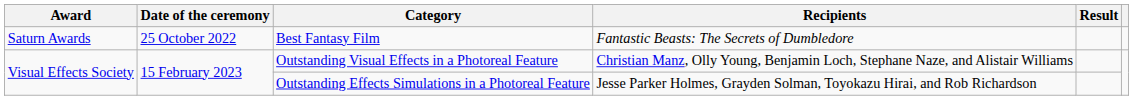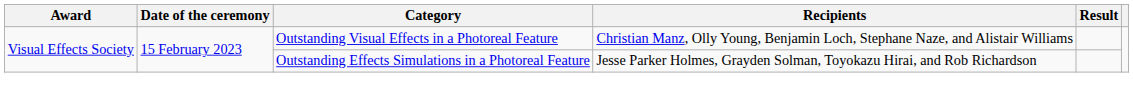- row: Saturn Awards | 25 October 2022 | Best Fantasy Film | Fantastic Beasts: The Secrets of Dumbledore
